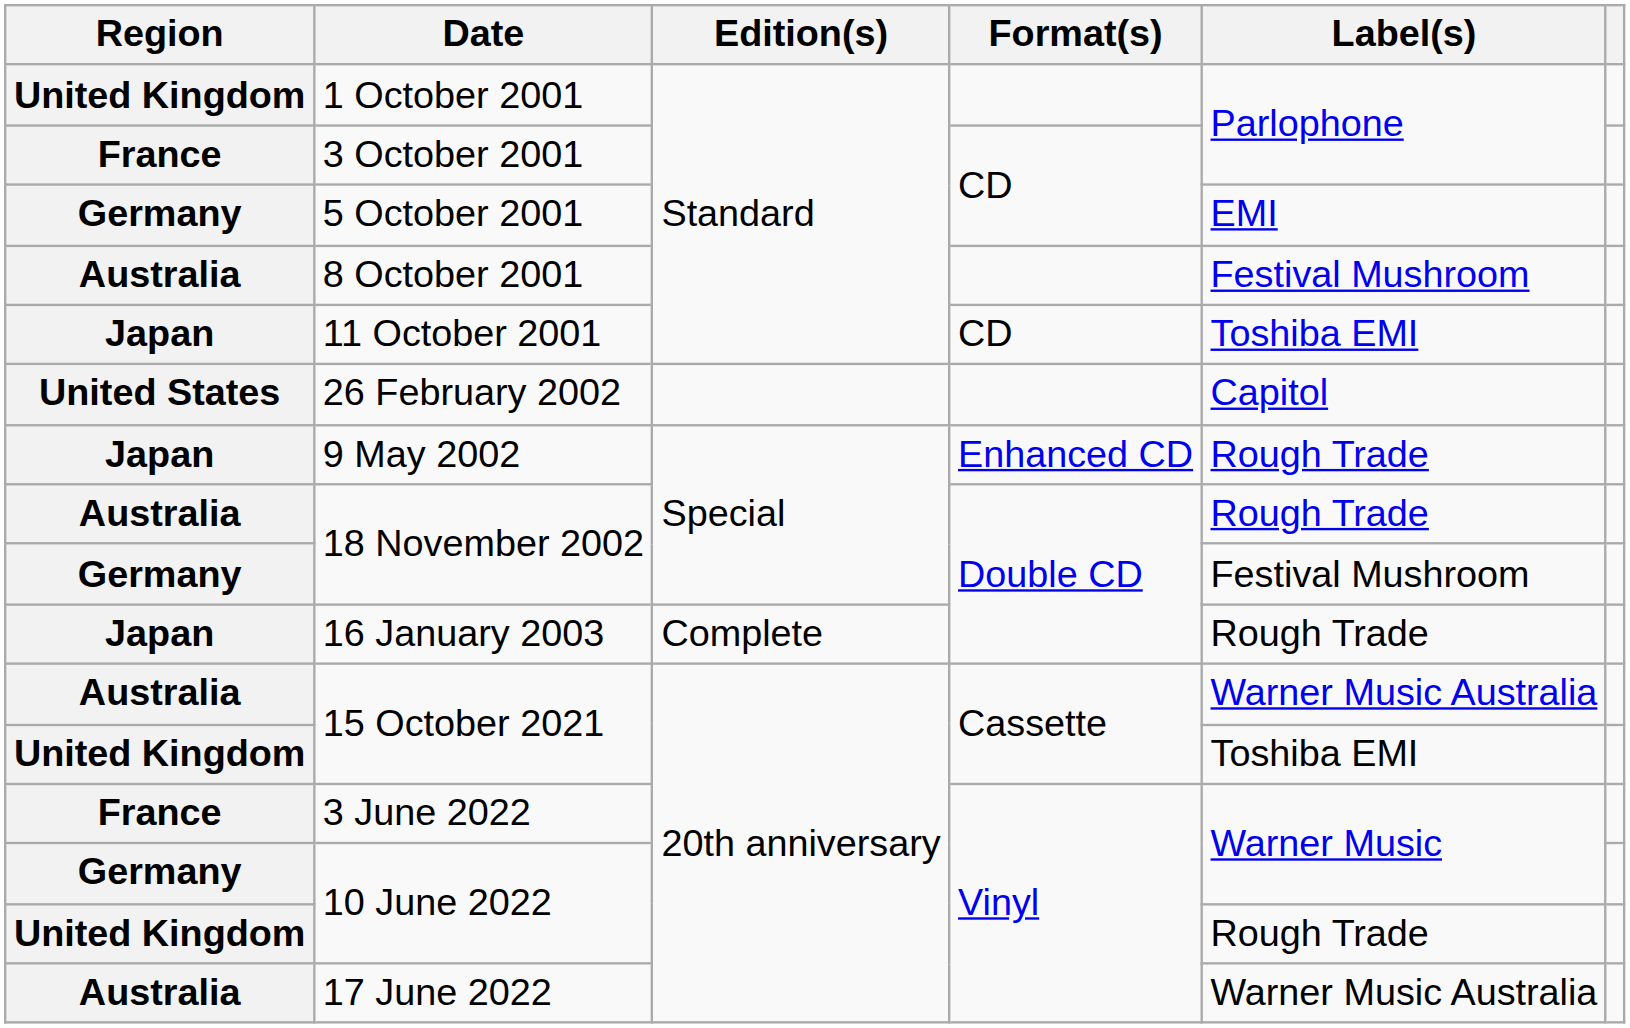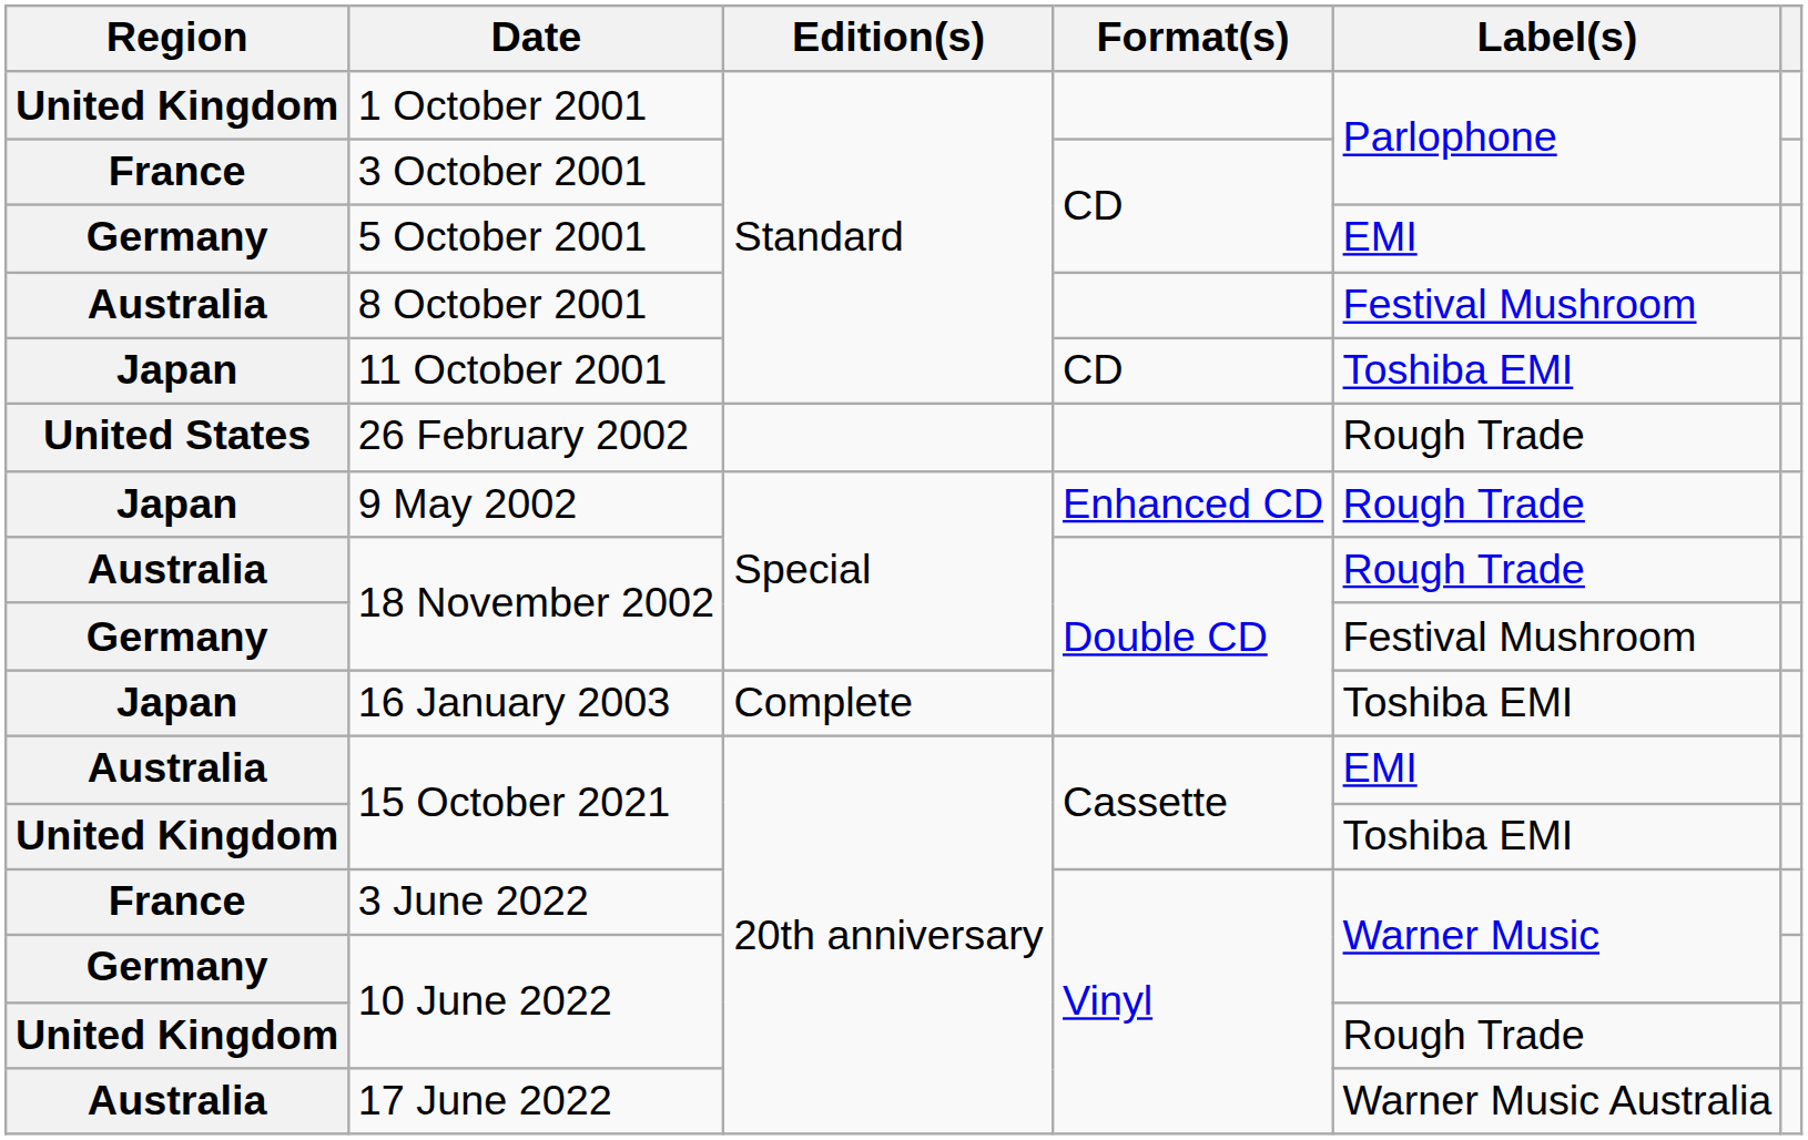26 February 2002 | Label(s): Capitol -> Rough Trade
16 January 2003 | Label(s): Rough Trade -> Toshiba EMI
Australia / 15 October 2021 | Label(s): Warner Music Australia -> EMI
